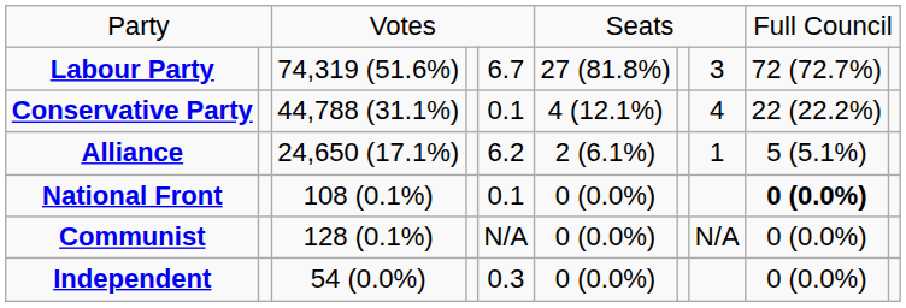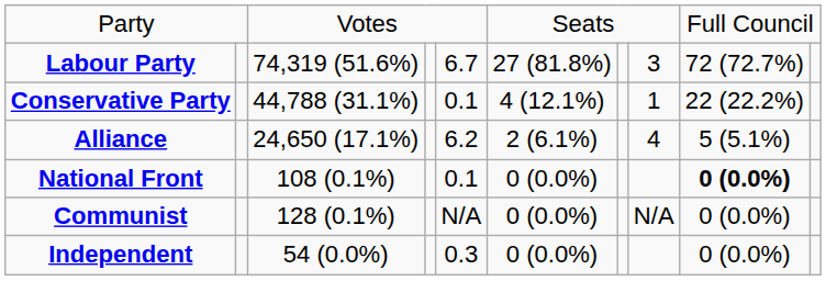Conservative Party | column 8: 4 -> 1
Alliance | column 8: 1 -> 4
